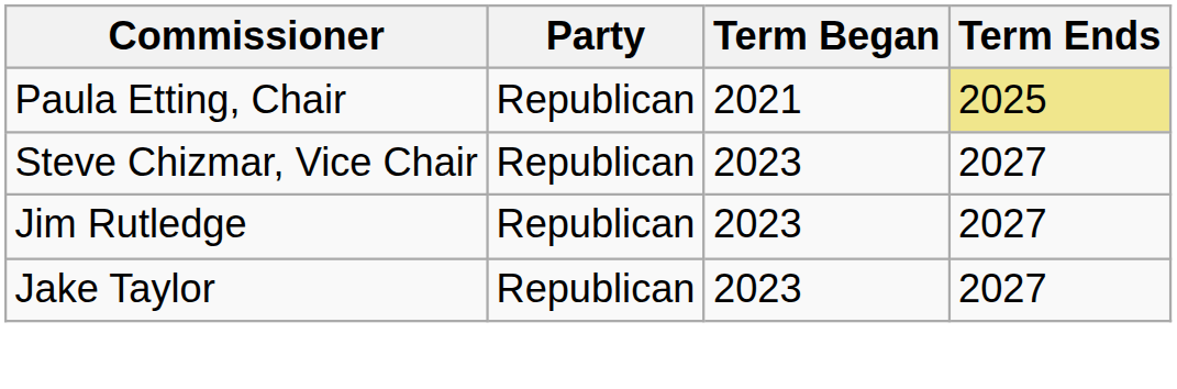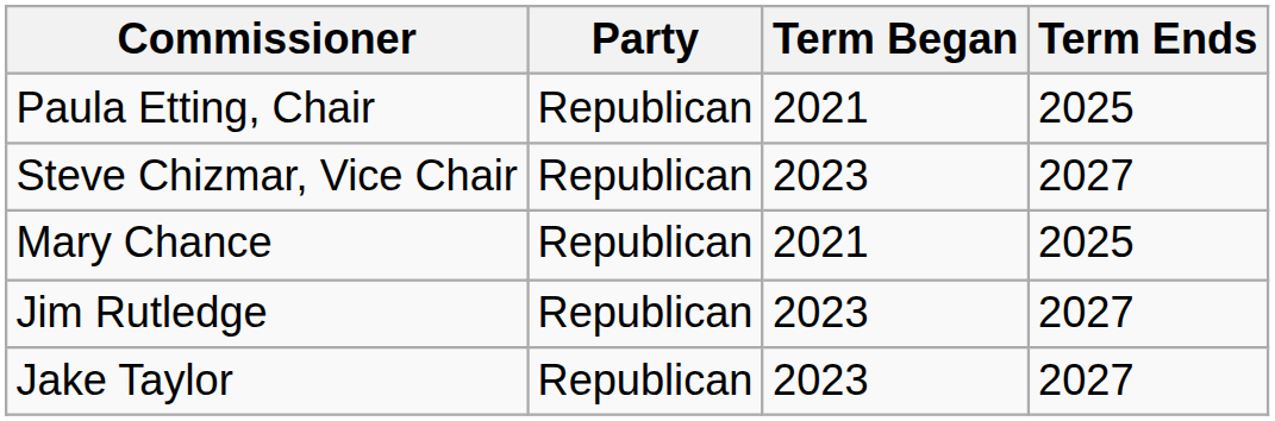Paula Etting, Chair | Term Ends: khaki background -> no background
+ row: Mary Chance | Republican | 2021 | 2025
